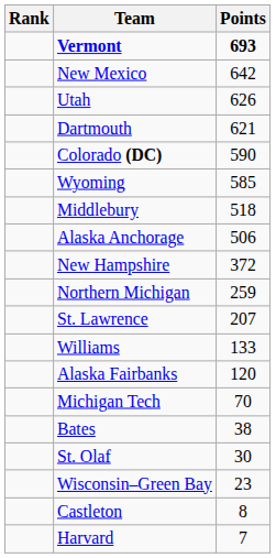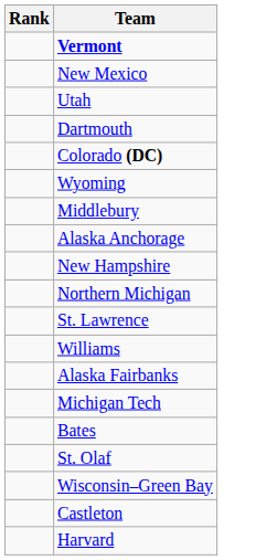- column: Points | 693 | 642 | 626 | 621 | 590 | 585 | 518 | 506 | 372 | 259 | 207 | 133 | 120 | 70 | 38 | 30 | 23 | 8 | 7
